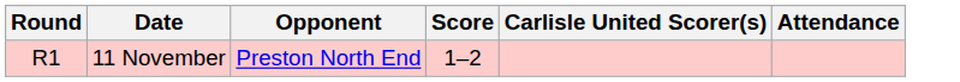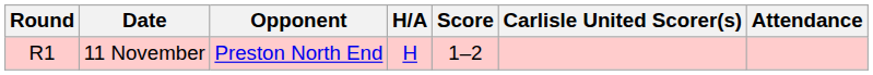+ column: H/A | H
